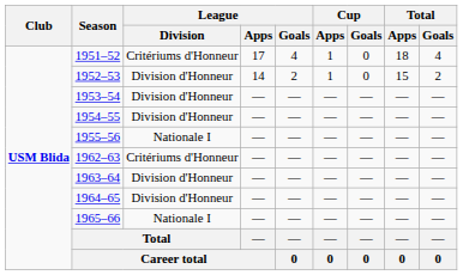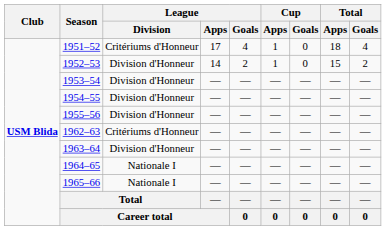1955–56 | League / Division: Nationale I -> Division d'Honneur
1964–65 | League / Division: Division d'Honneur -> Nationale I
